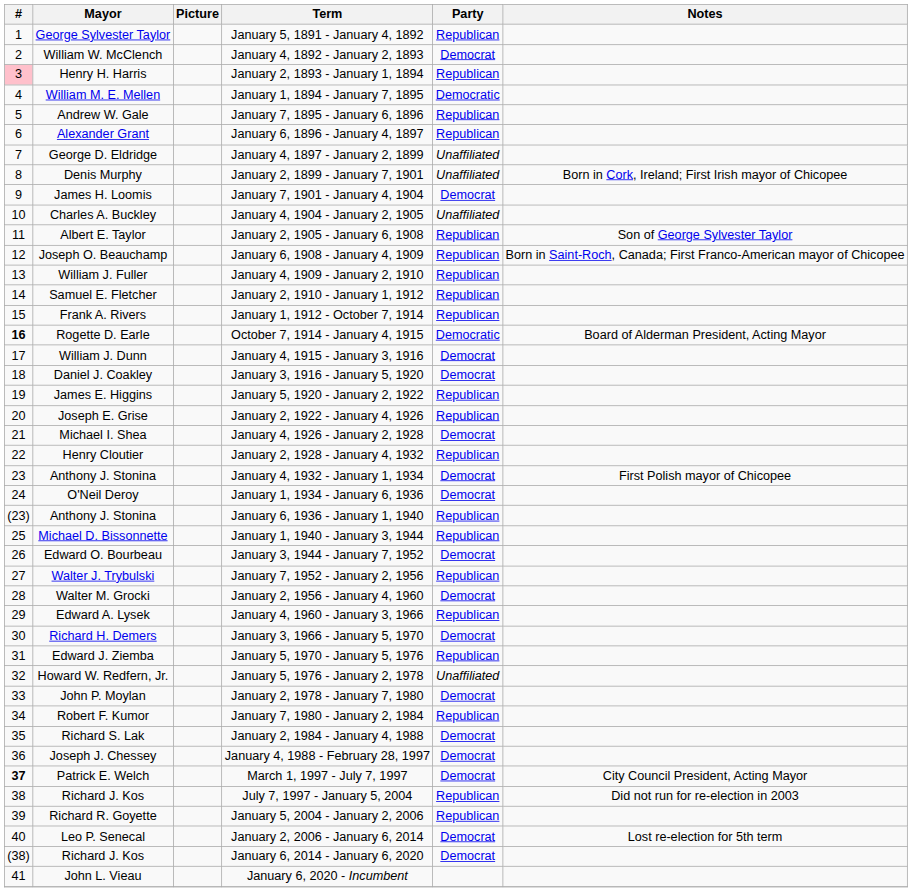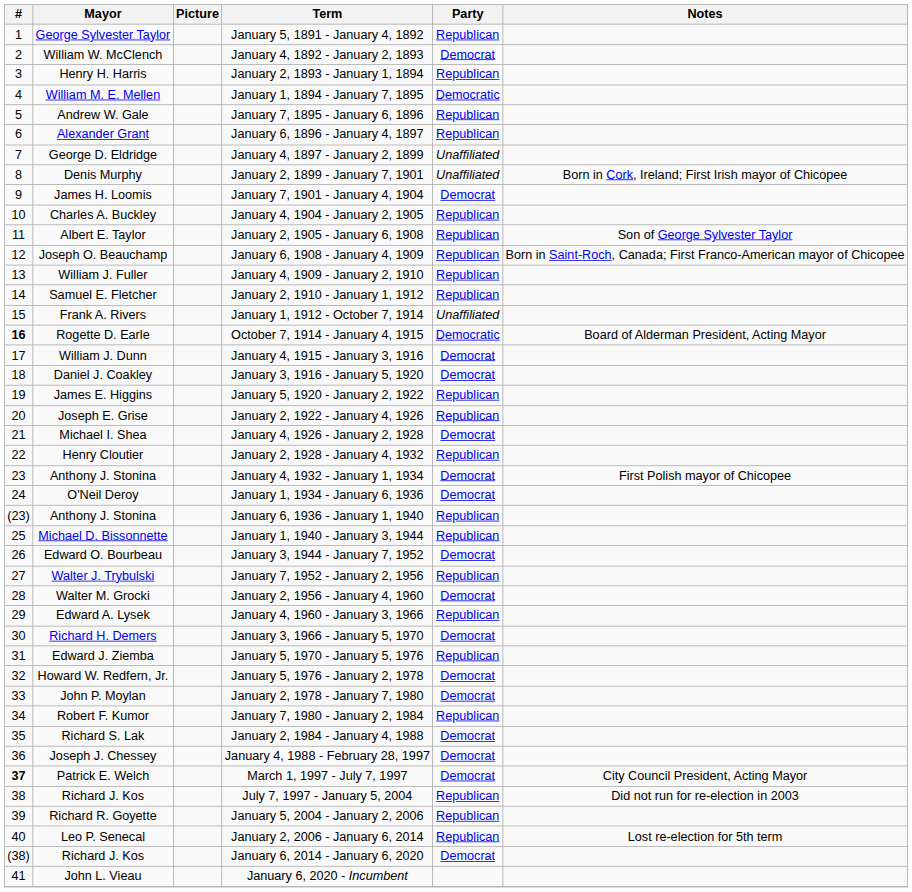January 2, 1893 - January 1, 1894 | #: pink background -> no background
January 4, 1904 - January 2, 1905 | Party: Unaffiliated -> Republican
January 1, 1912 - October 7, 1914 | Party: Republican -> Unaffiliated
January 5, 1976 - January 2, 1978 | Party: Unaffiliated -> Democrat
January 2, 2006 - January 6, 2014 | Party: Democrat -> Republican
